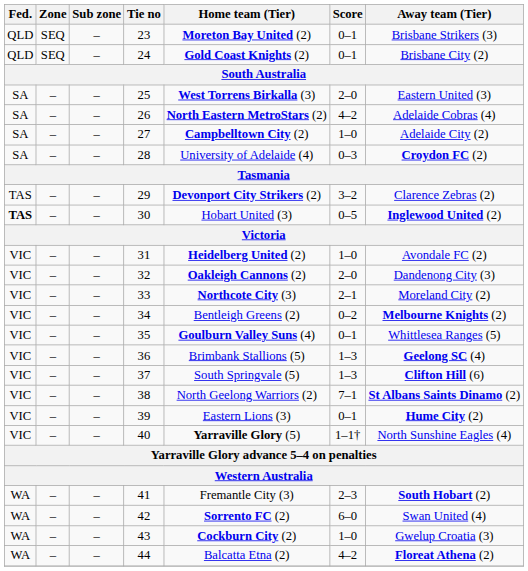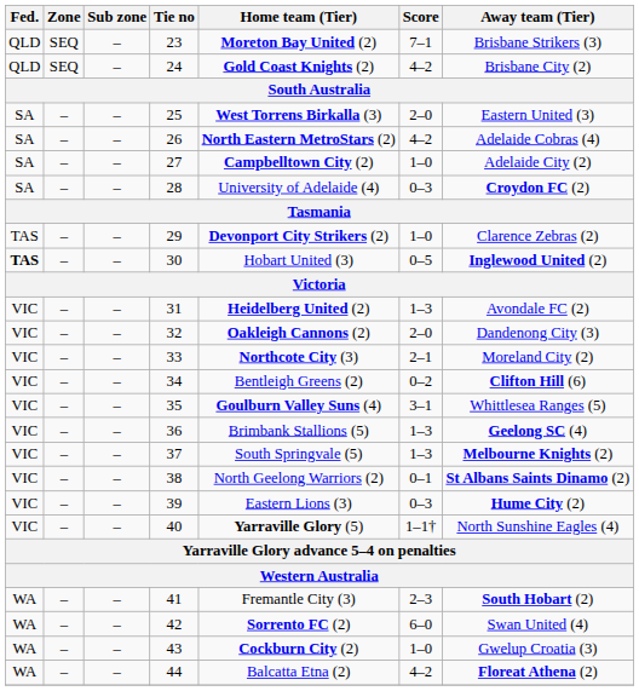23 | Score: 0–1 -> 7–1
24 | Score: 0–1 -> 4–2
29 | Score: 3–2 -> 1–0
31 | Score: 1–0 -> 1–3
34 | Away team (Tier): Melbourne Knights (2) -> Clifton Hill (6)
35 | Score: 0–1 -> 3–1
37 | Away team (Tier): Clifton Hill (6) -> Melbourne Knights (2)
38 | Score: 7–1 -> 0–1
39 | Score: 0–1 -> 0–3
